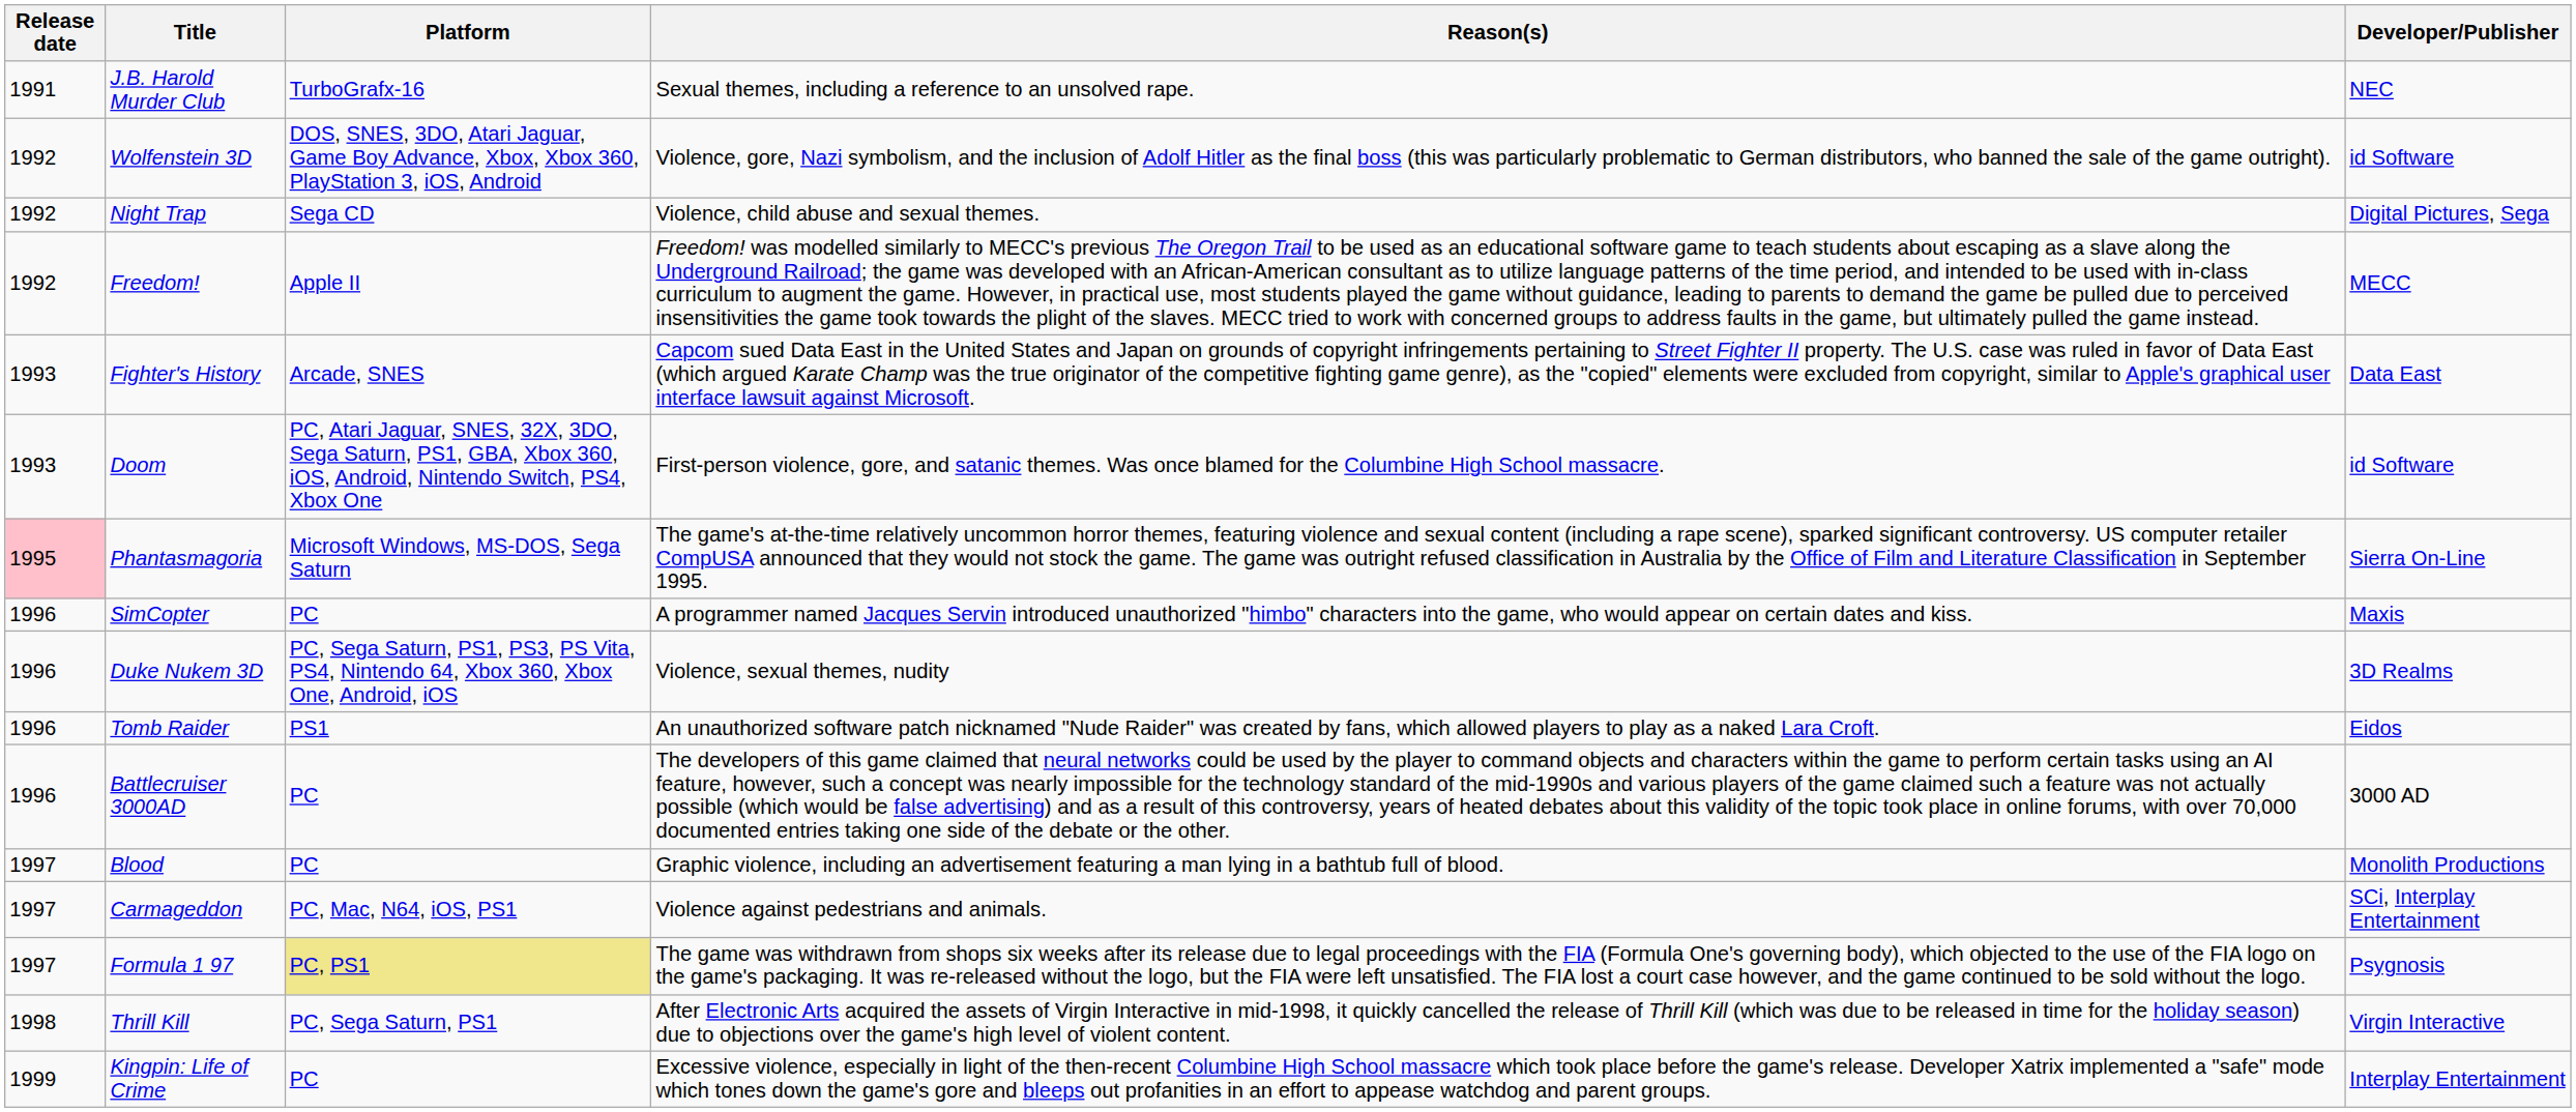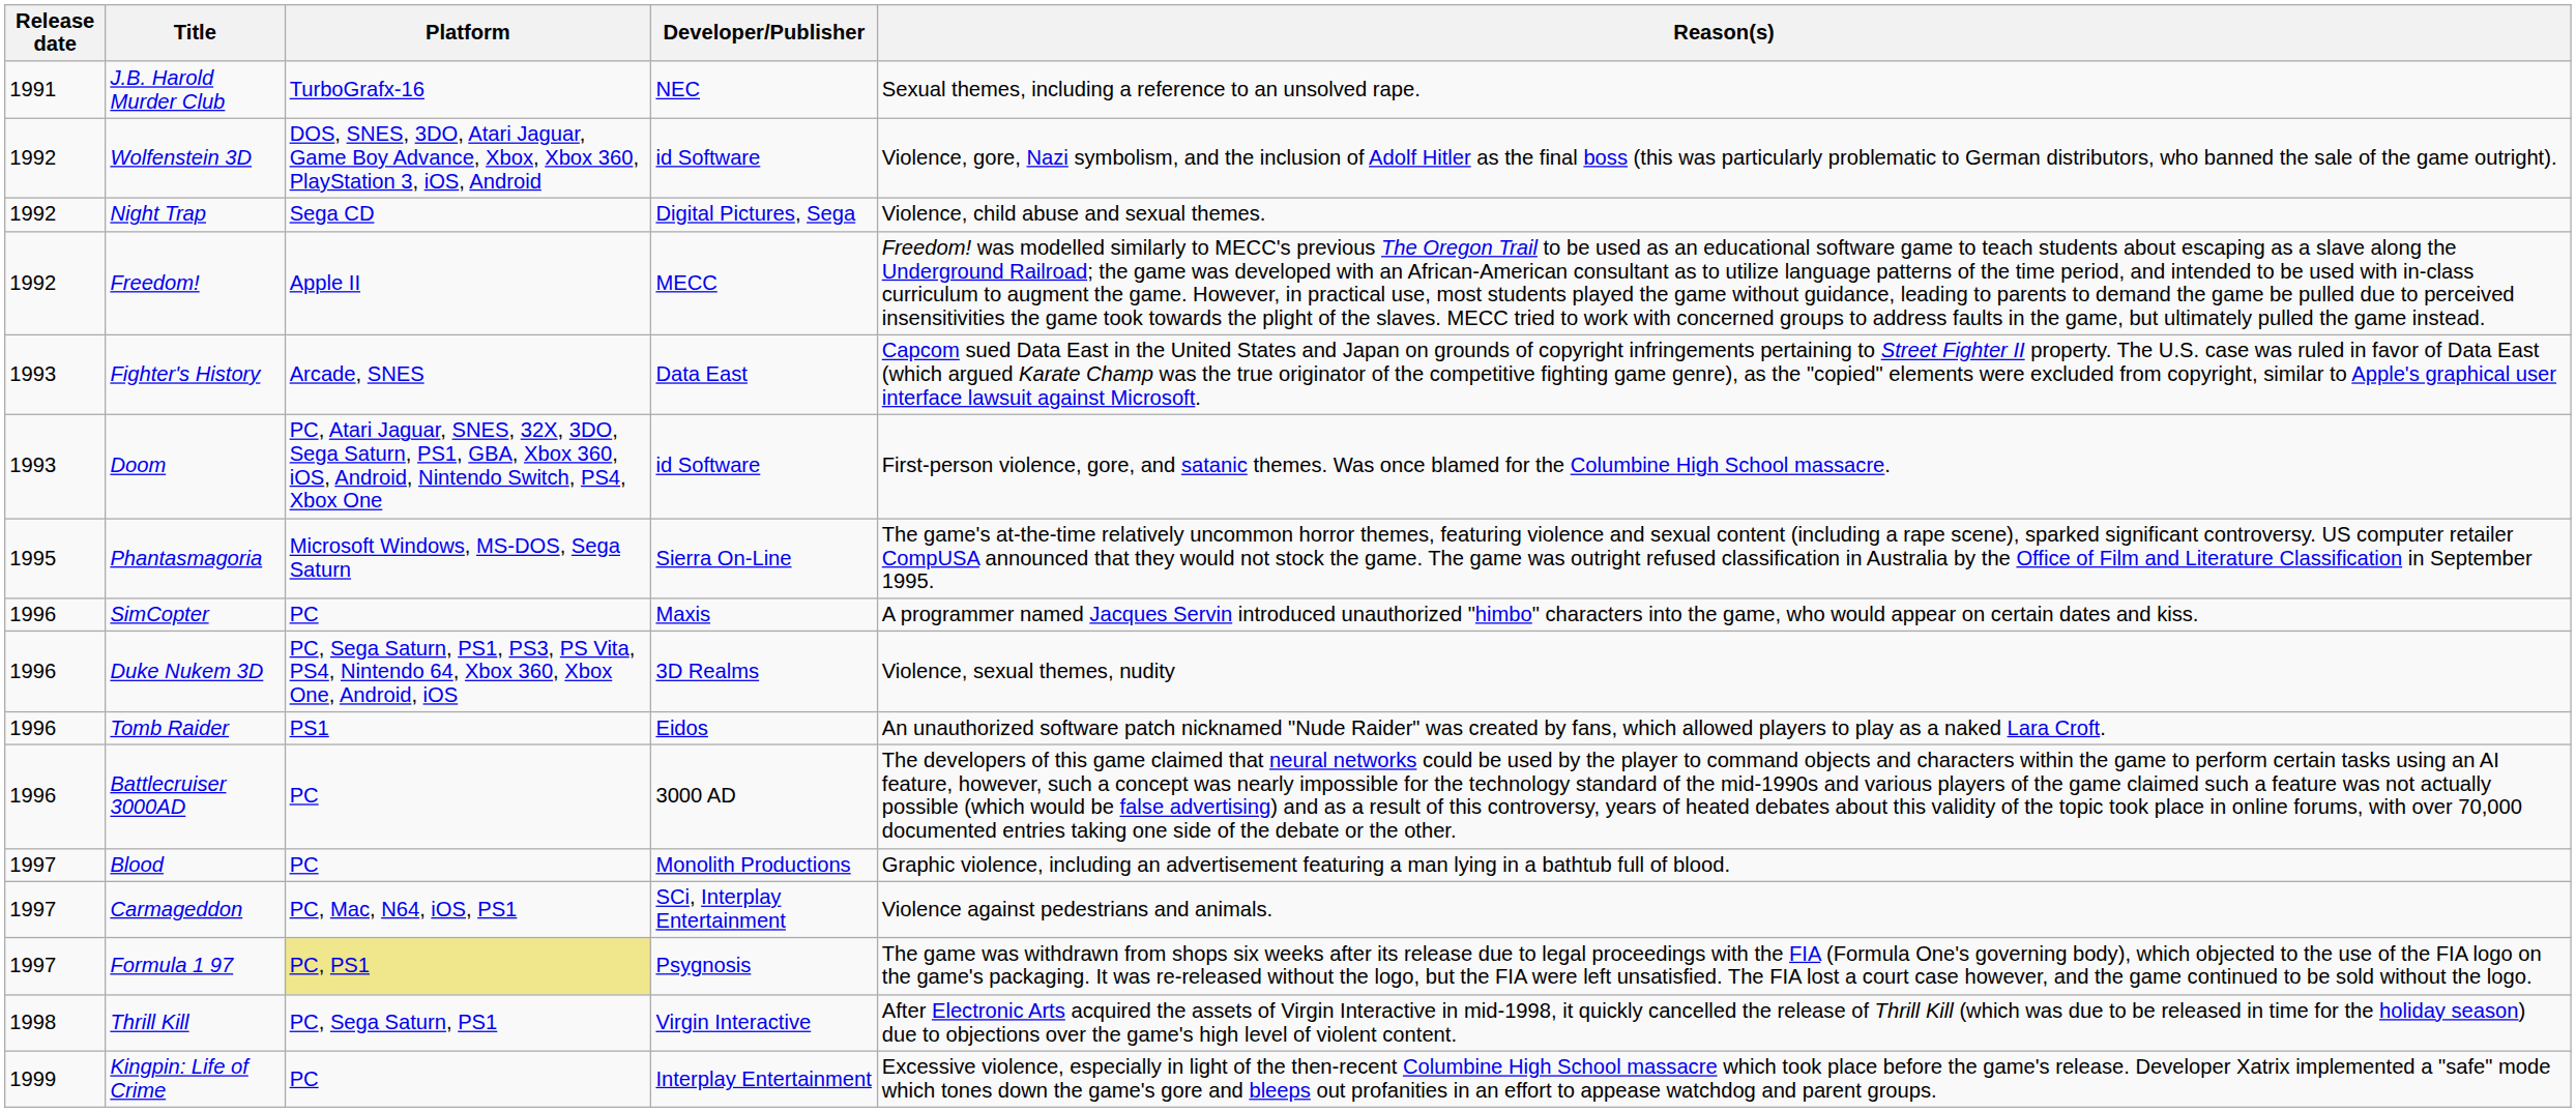columns swapped: Developer/Publisher <-> Reason(s)
Phantasmagoria | Release date: pink background -> no background
